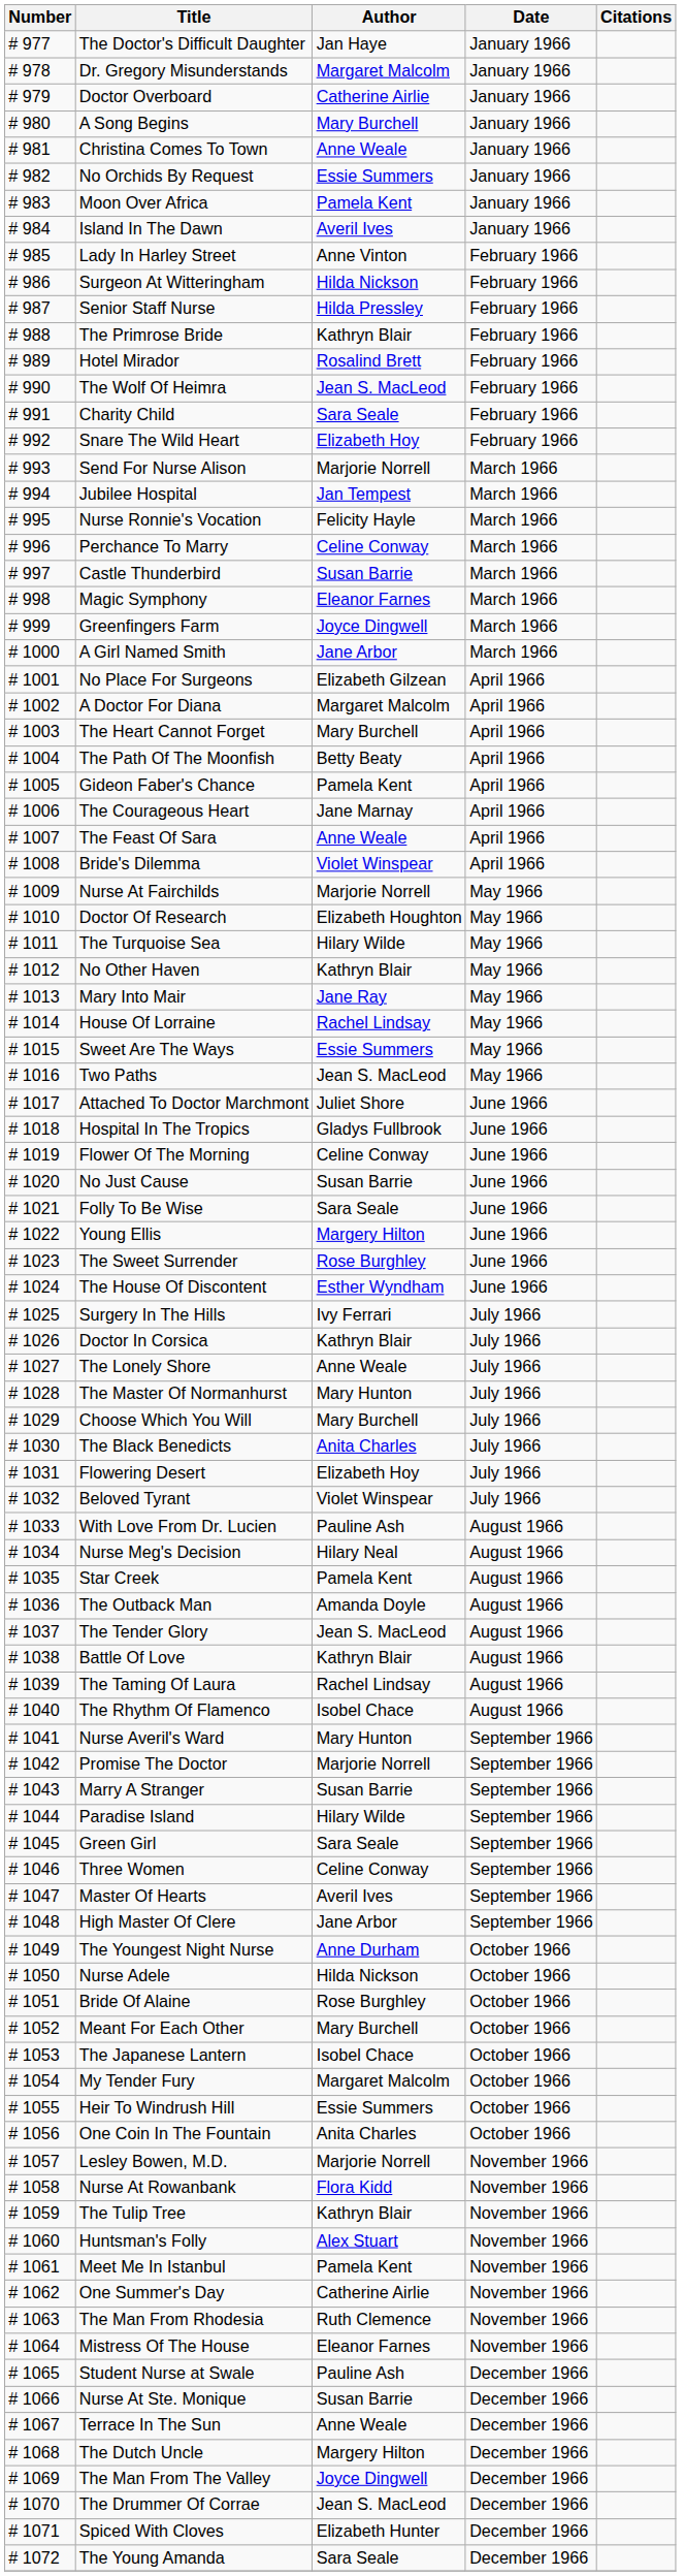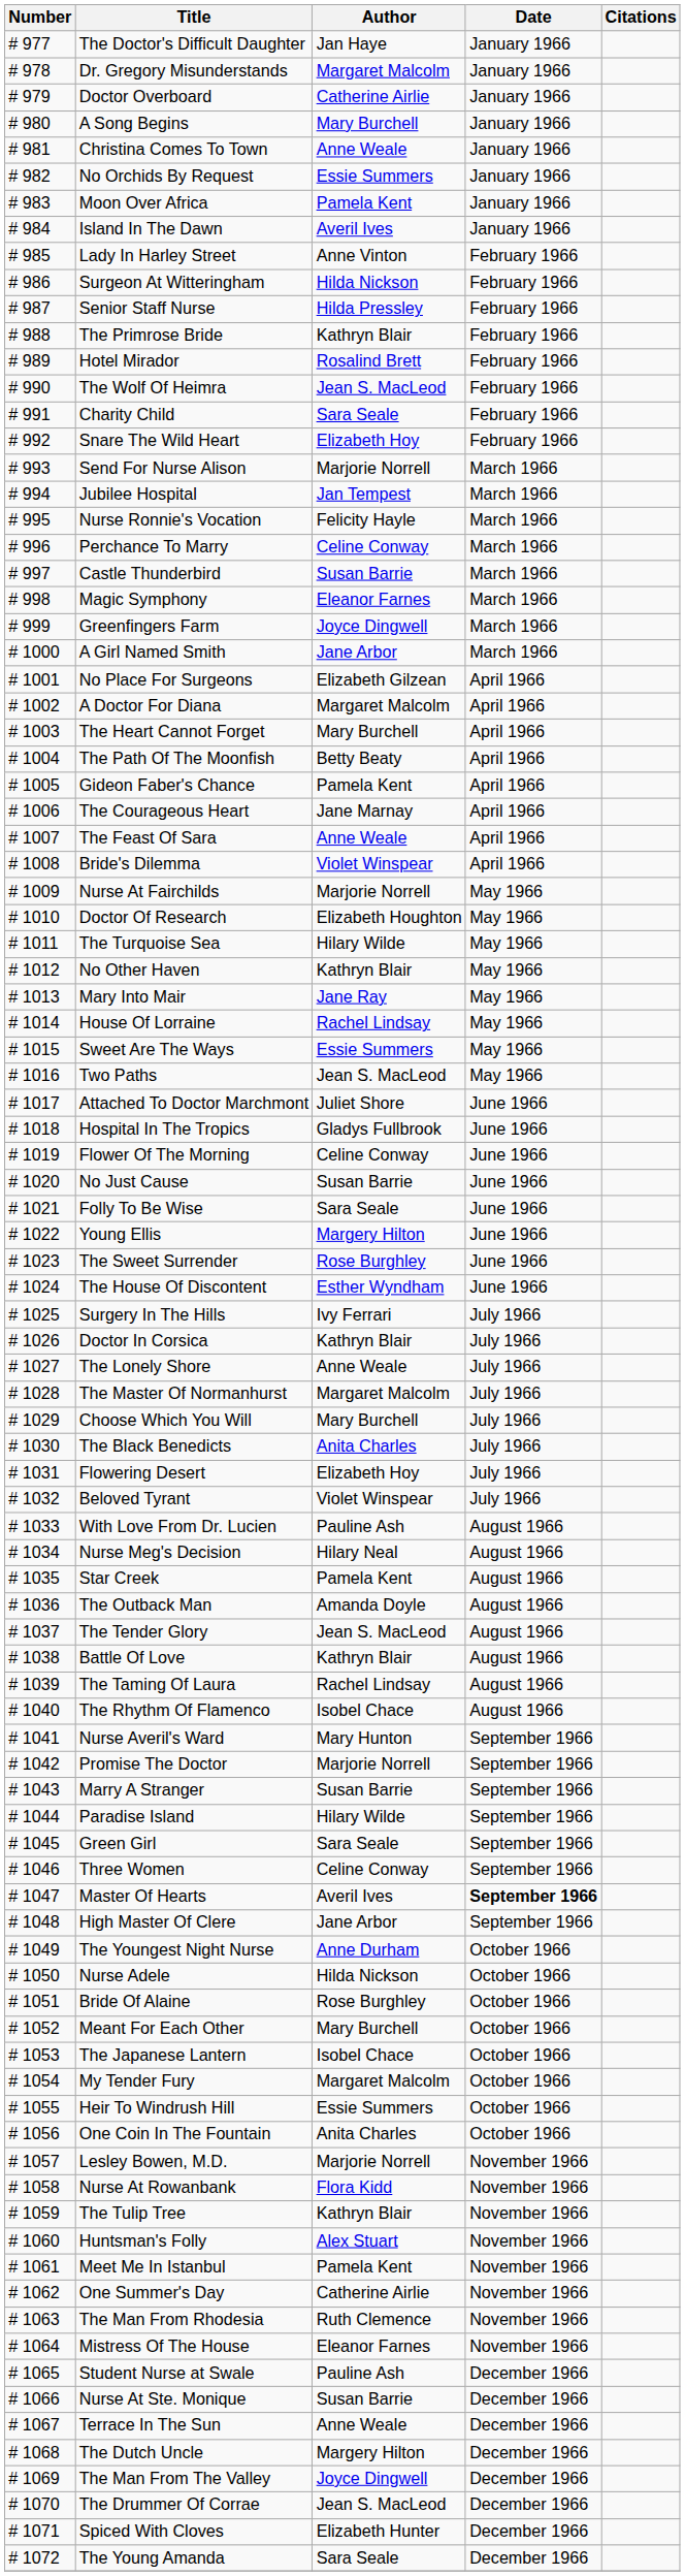The Master Of Normanhurst | Author: Mary Hunton -> Margaret Malcolm
Master Of Hearts | Date: normal -> bold
